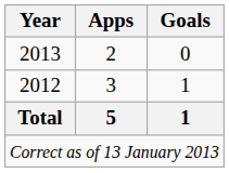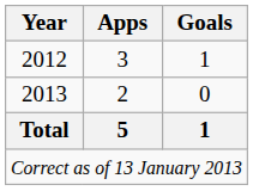rows swapped: 2012 <-> 2013
